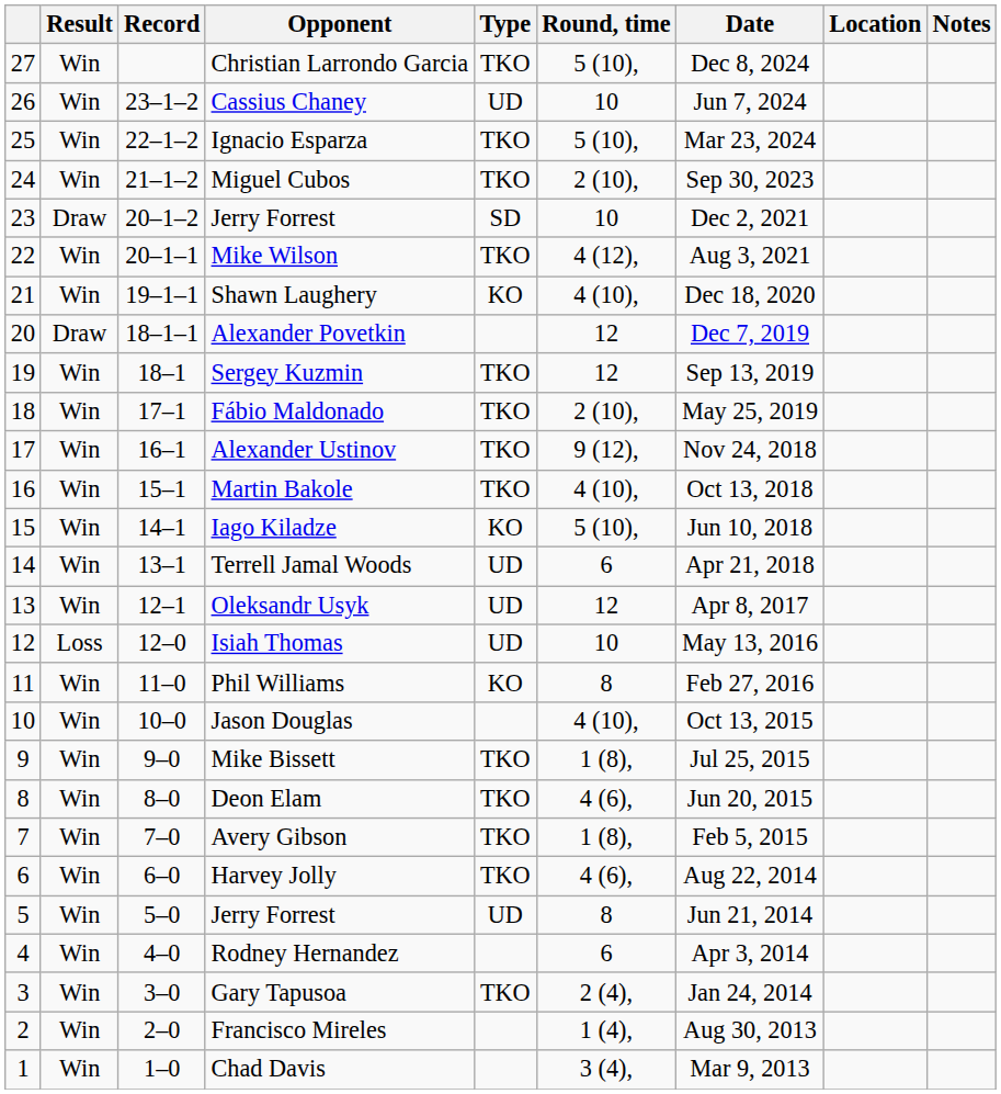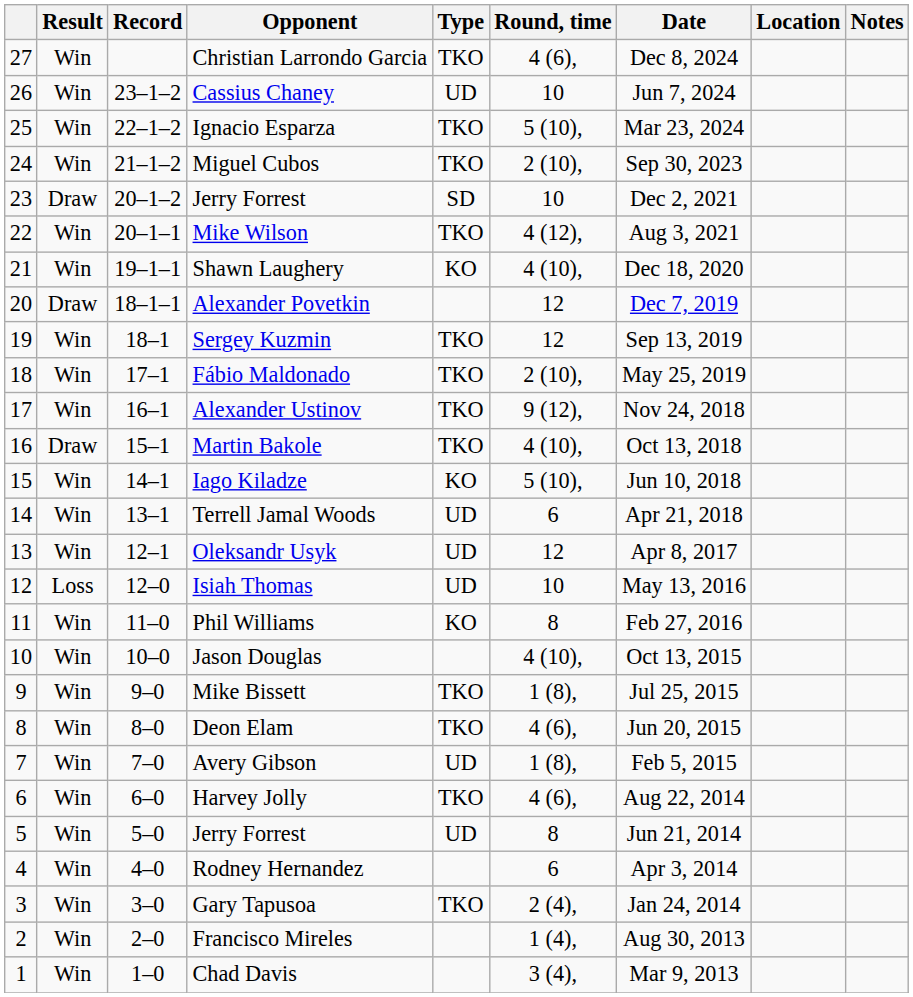Christian Larrondo Garcia | Round, time: 5 (10), -> 4 (6),
Martin Bakole | Result: Win -> Draw
Avery Gibson | Type: TKO -> UD
